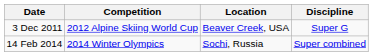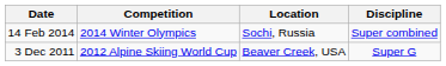rows swapped: 3 Dec 2011 <-> 14 Feb 2014
